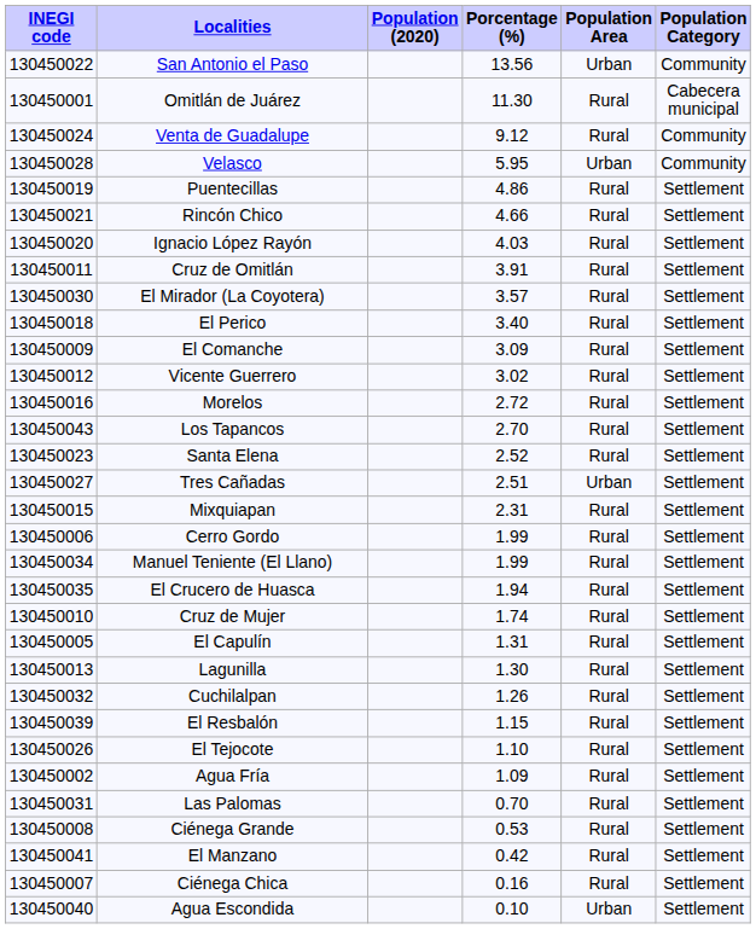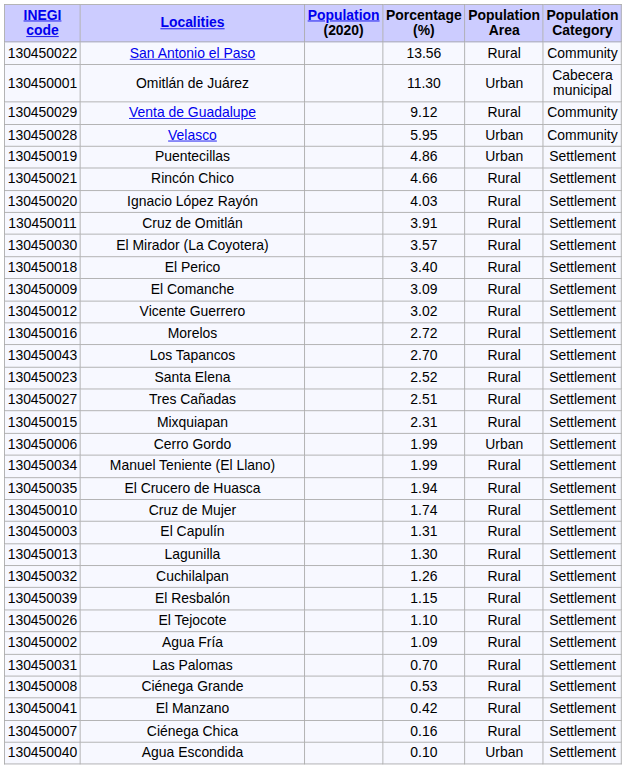San Antonio el Paso | Population Area: Urban -> Rural
Omitlán de Juárez | Population Area: Rural -> Urban
Venta de Guadalupe | INEGI code: 130450024 -> 130450029
Puentecillas | Population Area: Rural -> Urban
Tres Cañadas | Population Area: Urban -> Rural
Cerro Gordo | Population Area: Rural -> Urban
El Capulín | INEGI code: 130450005 -> 130450003
